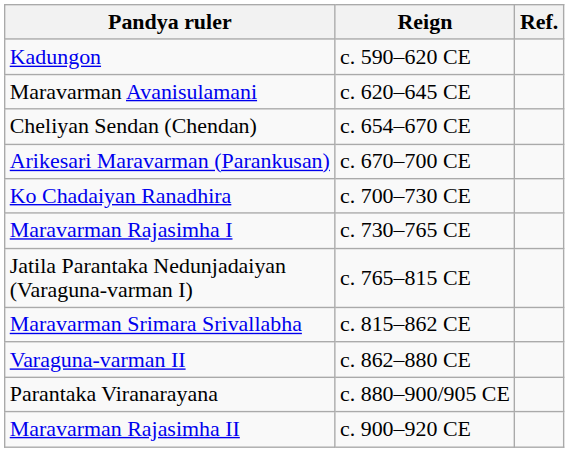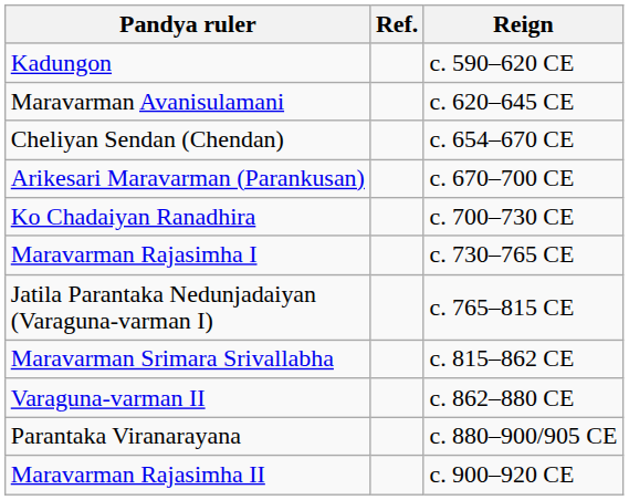columns swapped: Reign <-> Ref.
